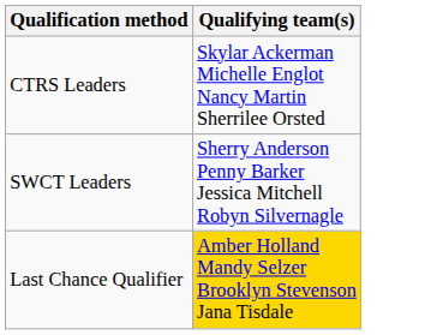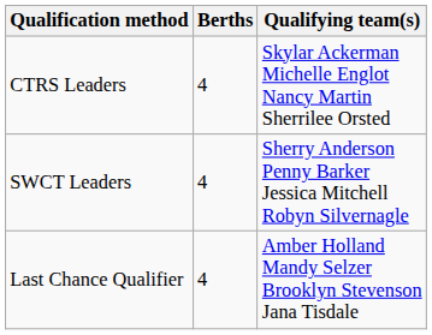+ column: Berths | 4 | 4 | 4
Last Chance Qualifier | Qualifying team(s): gold background -> no background
